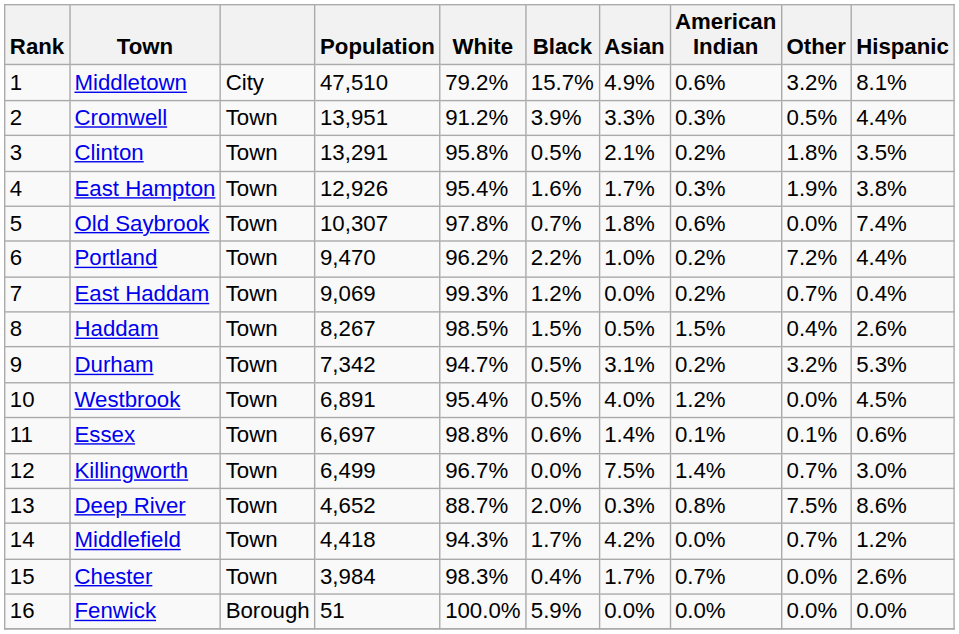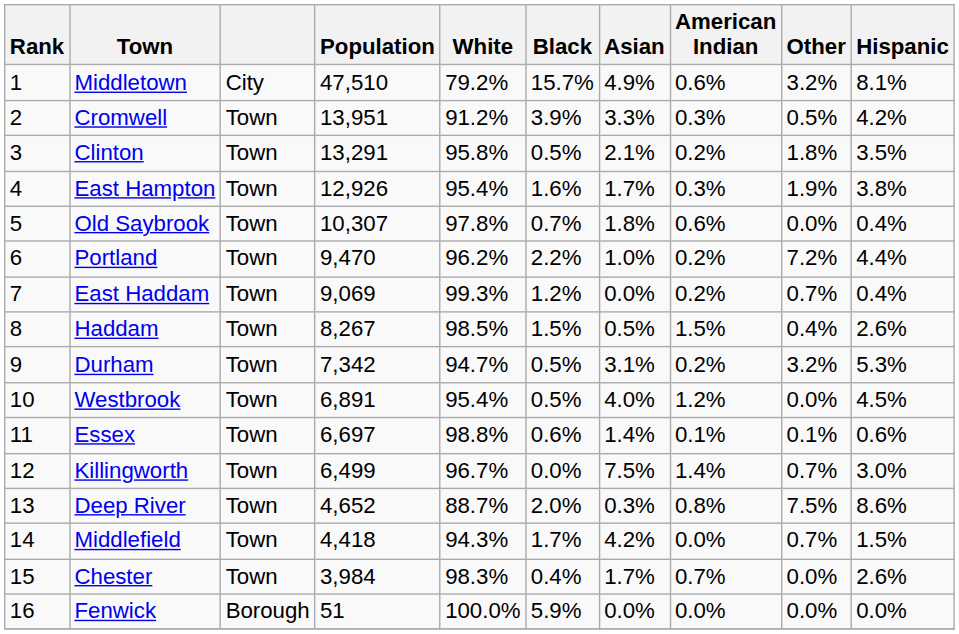Cromwell | Hispanic: 4.4% -> 4.2%
Old Saybrook | Hispanic: 7.4% -> 0.4%
Middlefield | Hispanic: 1.2% -> 1.5%
